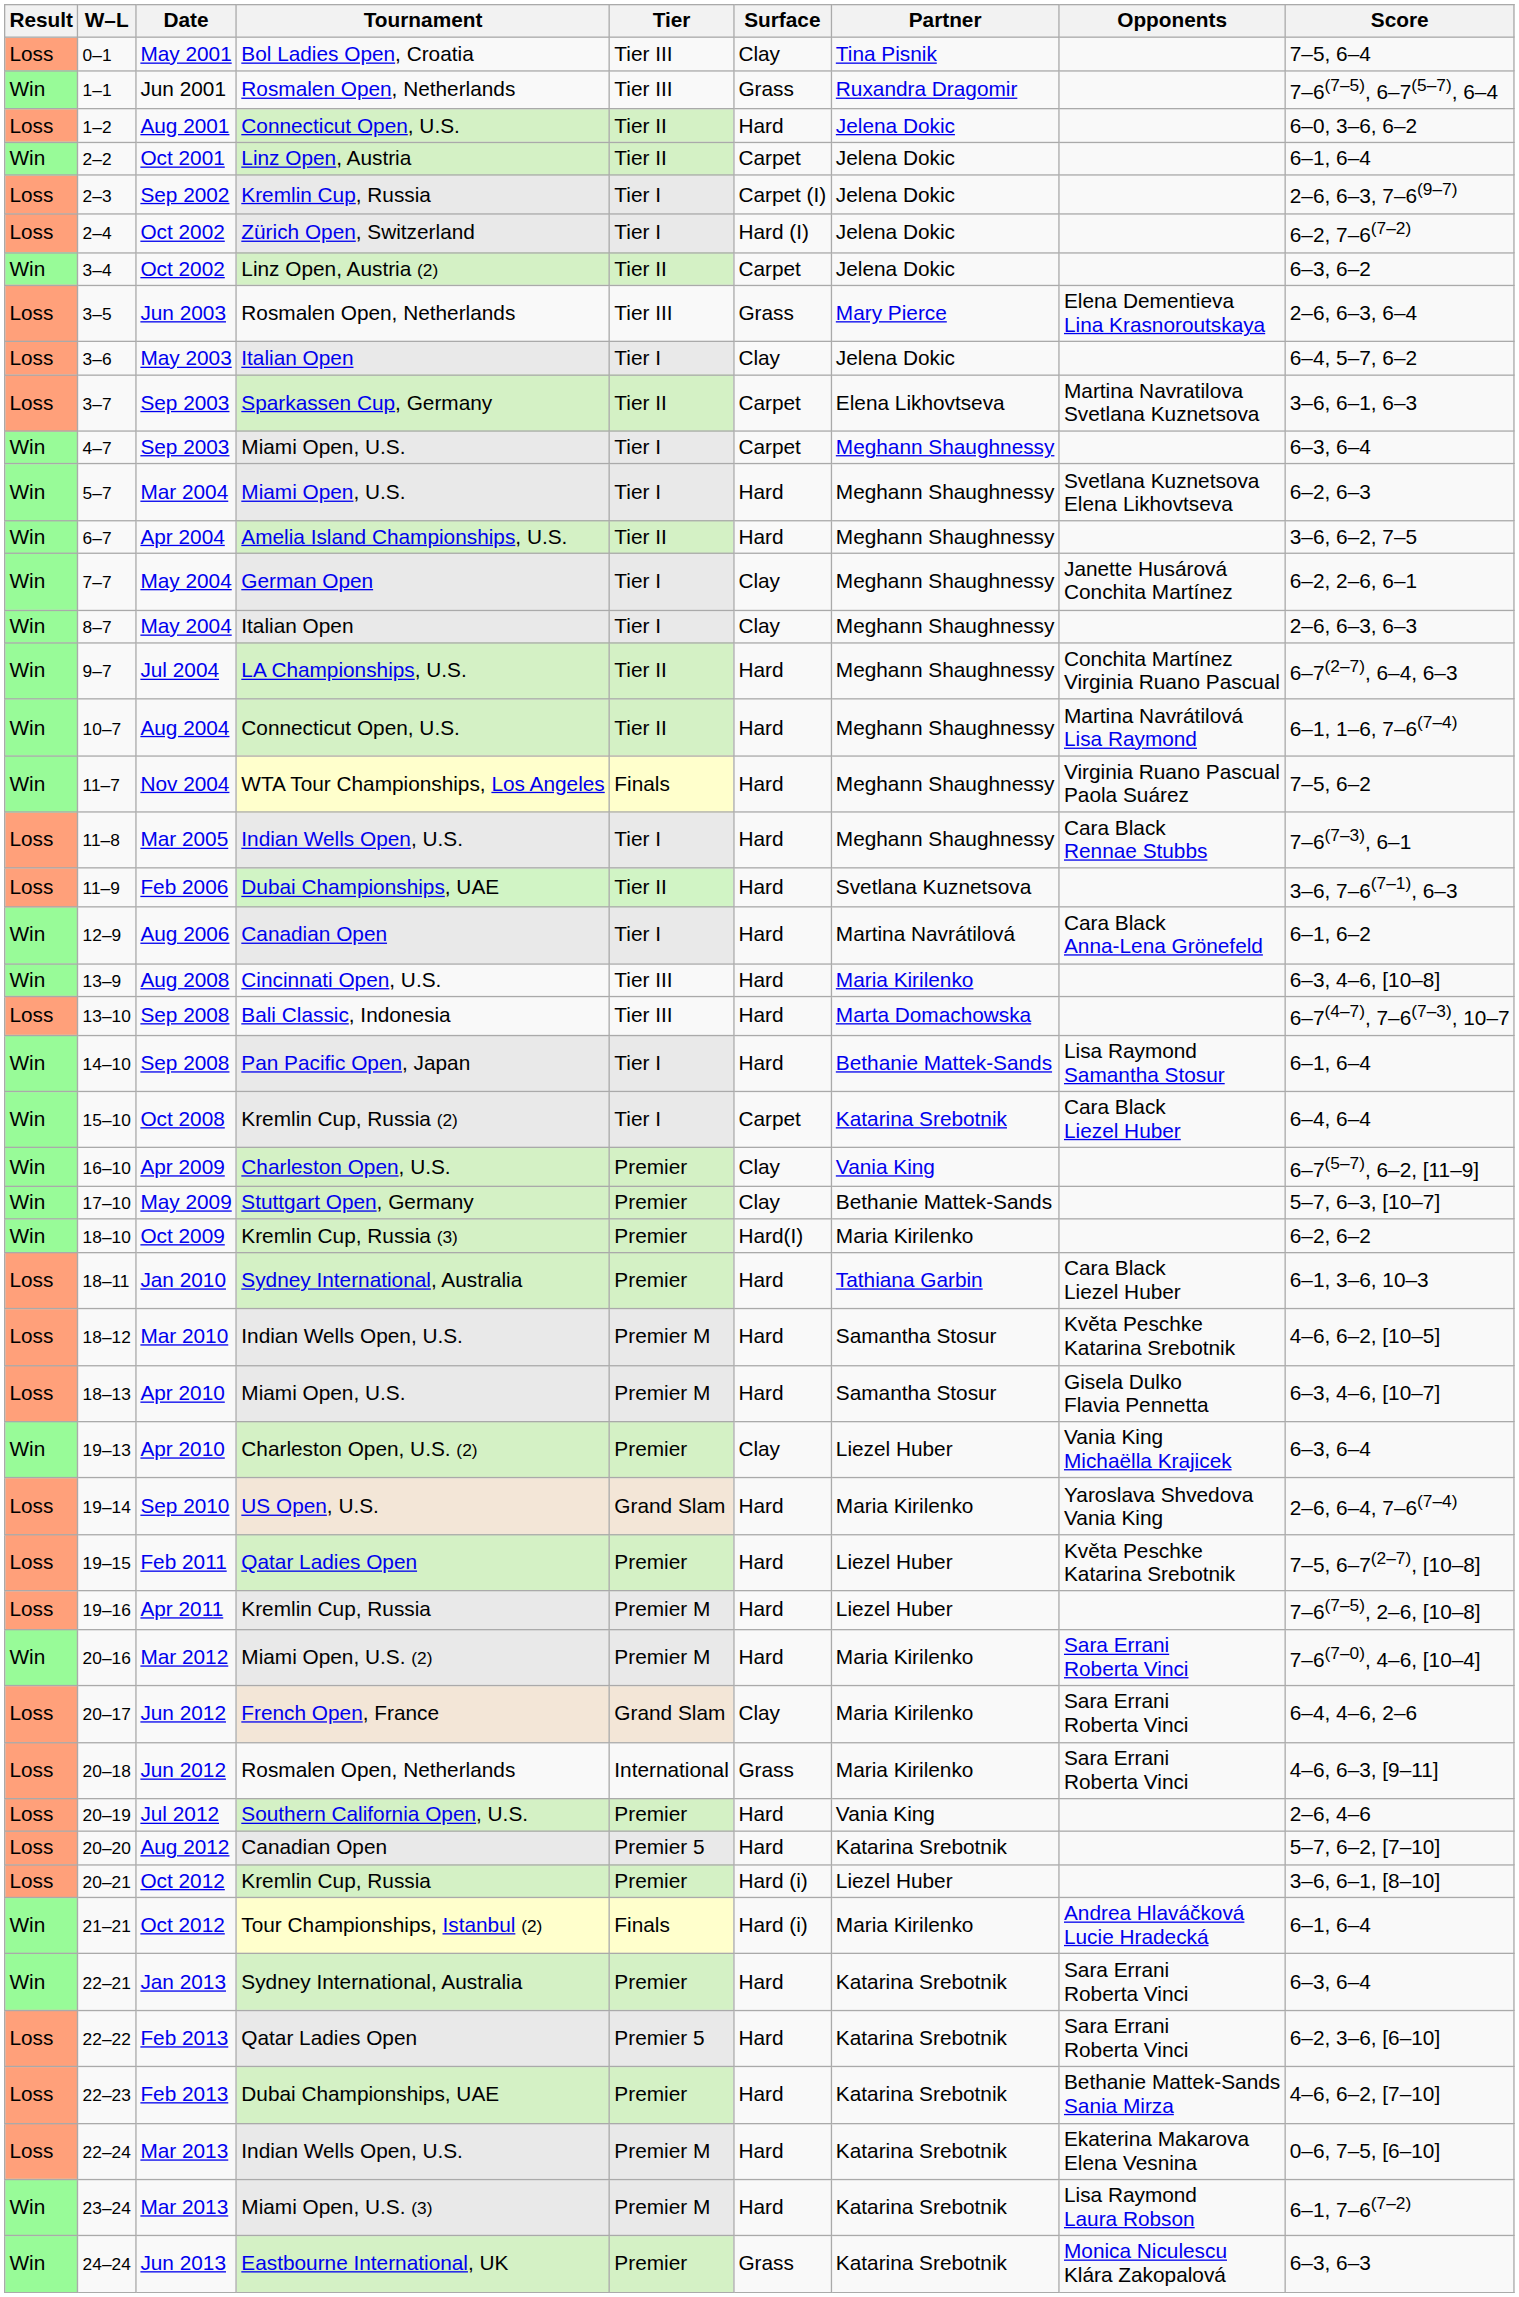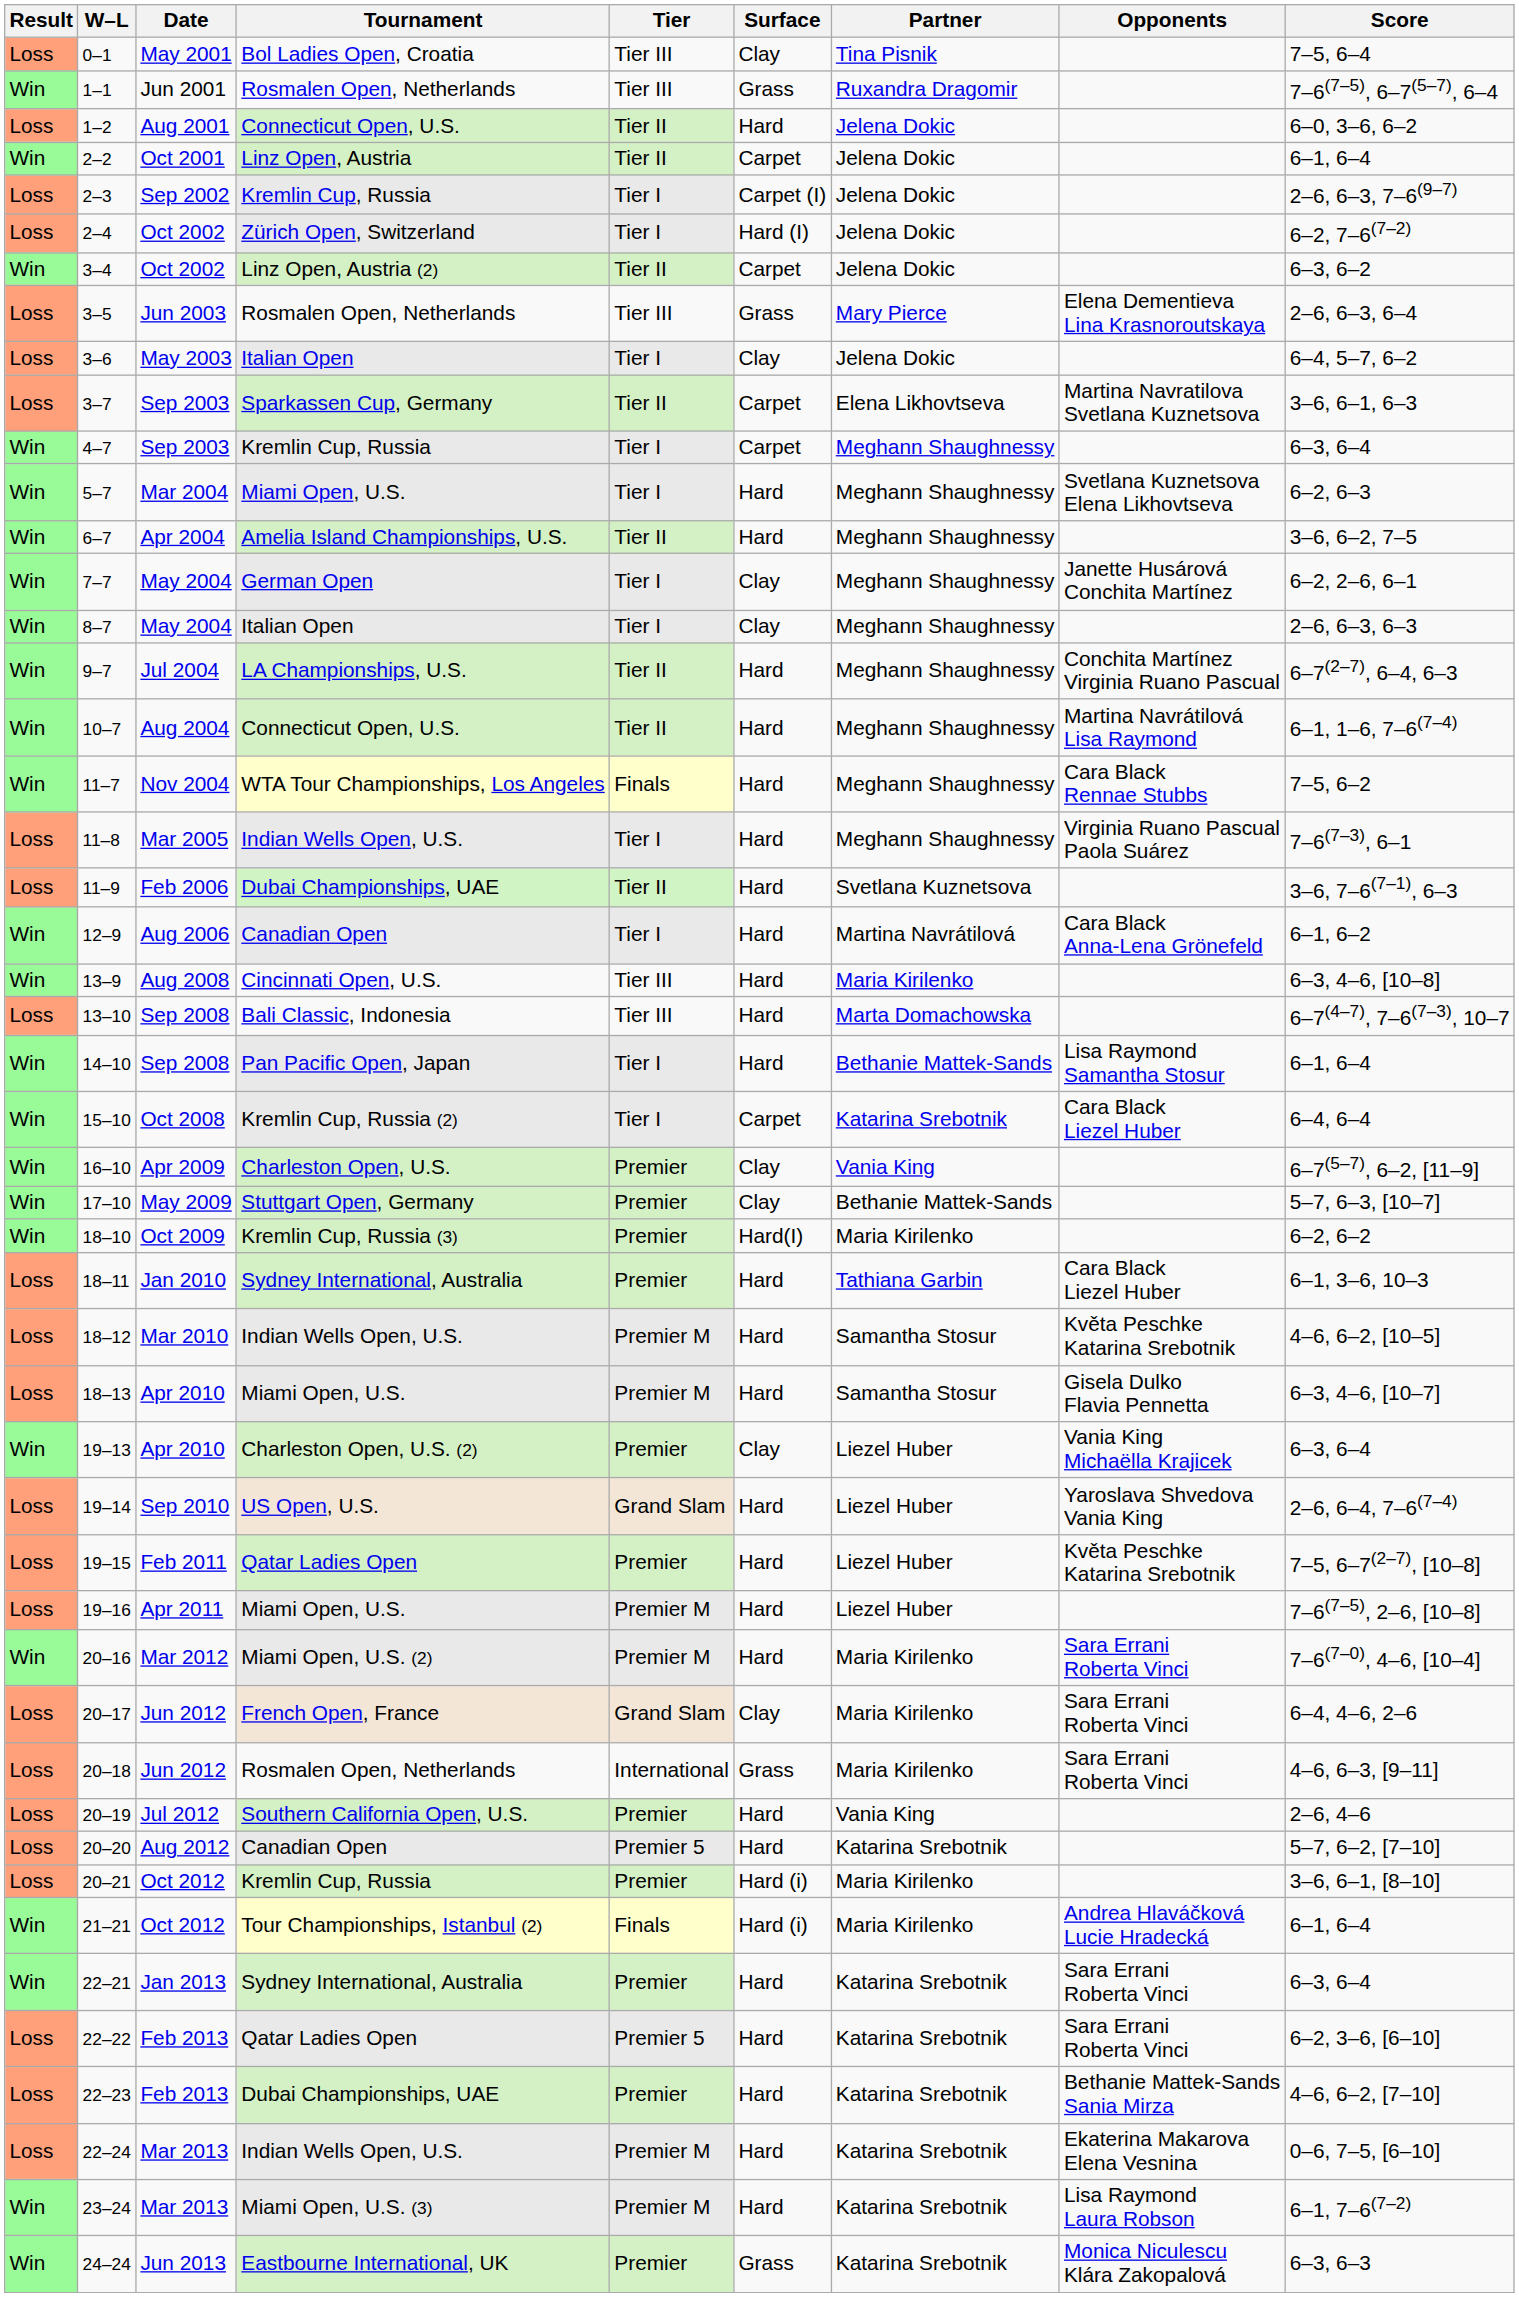4–7 | Tournament: Miami Open, U.S. -> Kremlin Cup, Russia
11–7 | Opponents: Virginia Ruano Pascual Paola Suárez -> Cara Black Rennae Stubbs
11–8 | Opponents: Cara Black Rennae Stubbs -> Virginia Ruano Pascual Paola Suárez
19–14 | Partner: Maria Kirilenko -> Liezel Huber
19–16 | Tournament: Kremlin Cup, Russia -> Miami Open, U.S.
20–21 | Partner: Liezel Huber -> Maria Kirilenko
